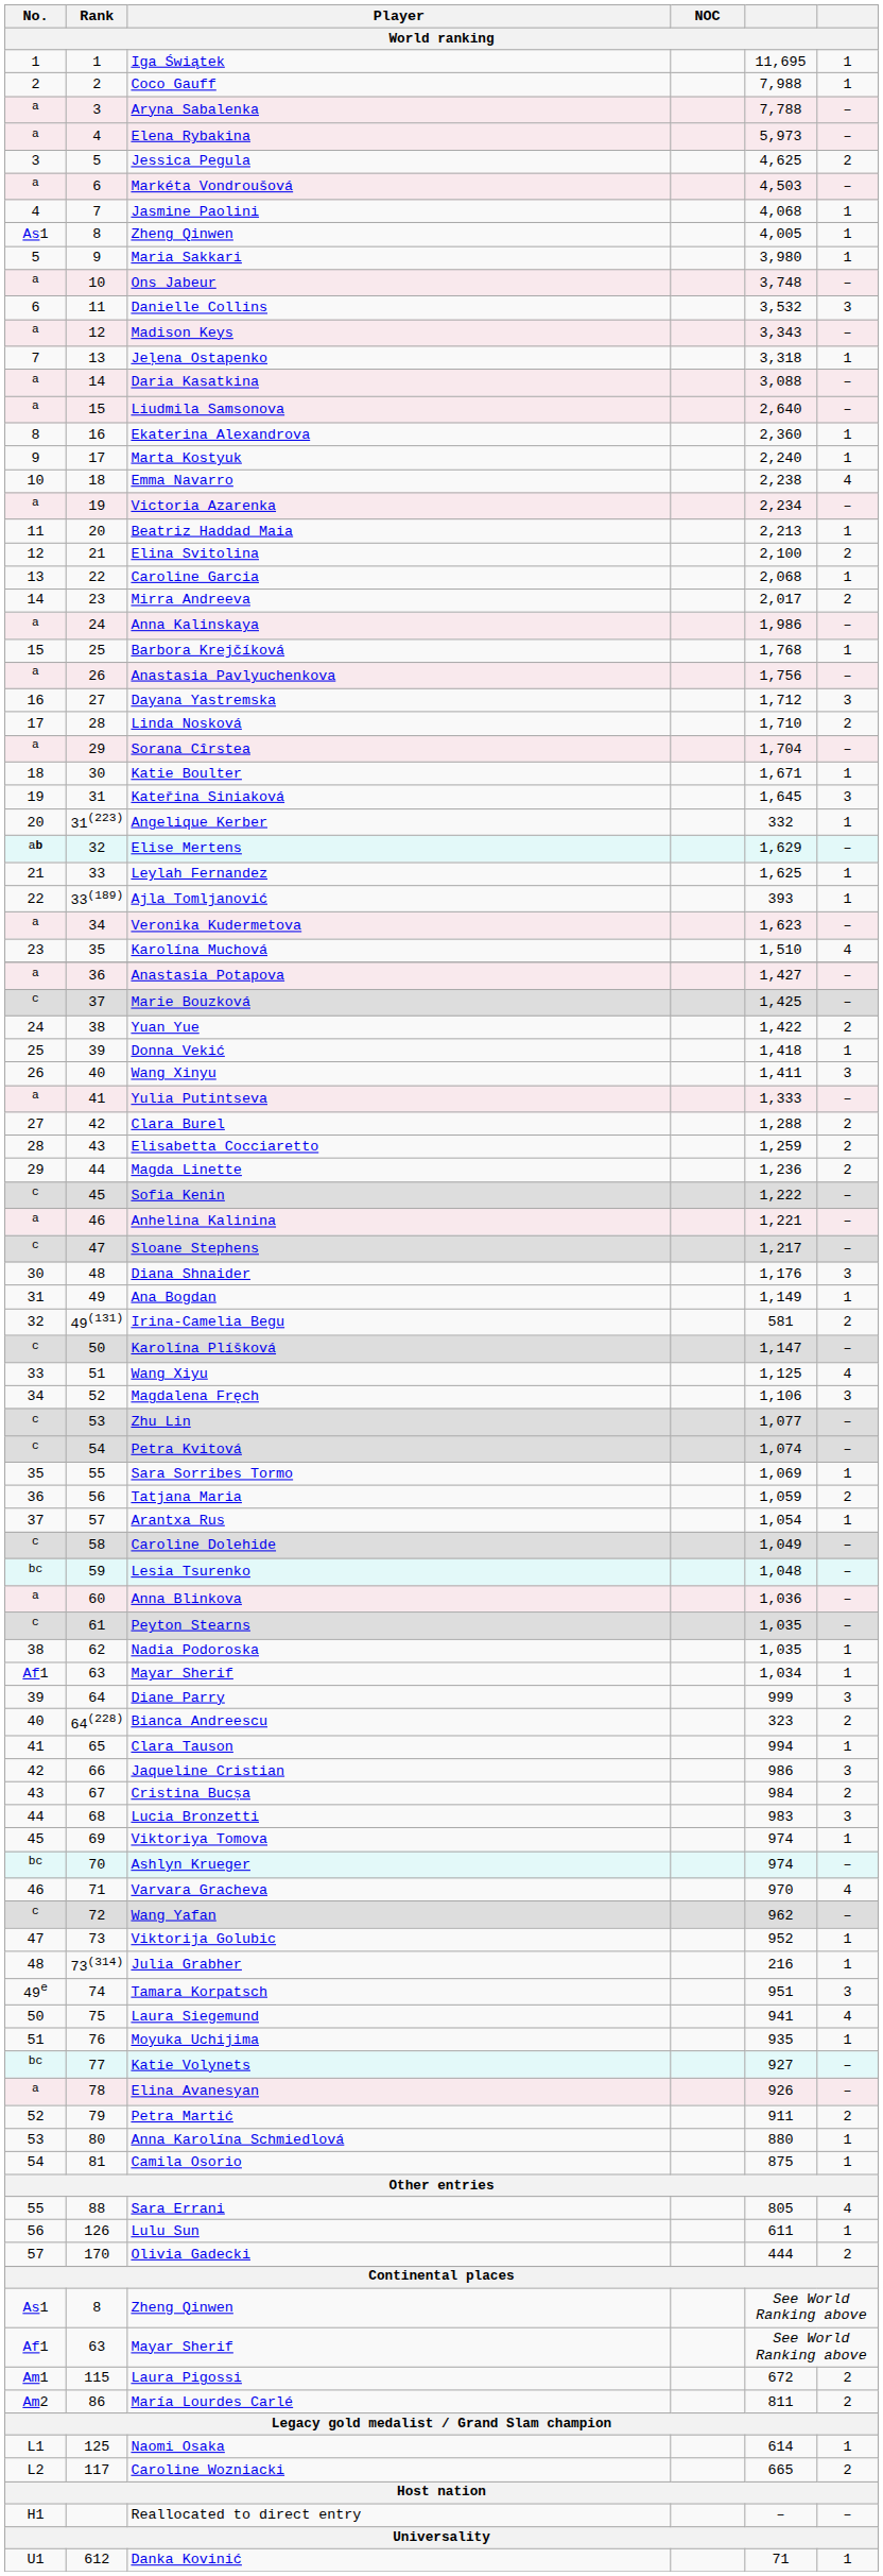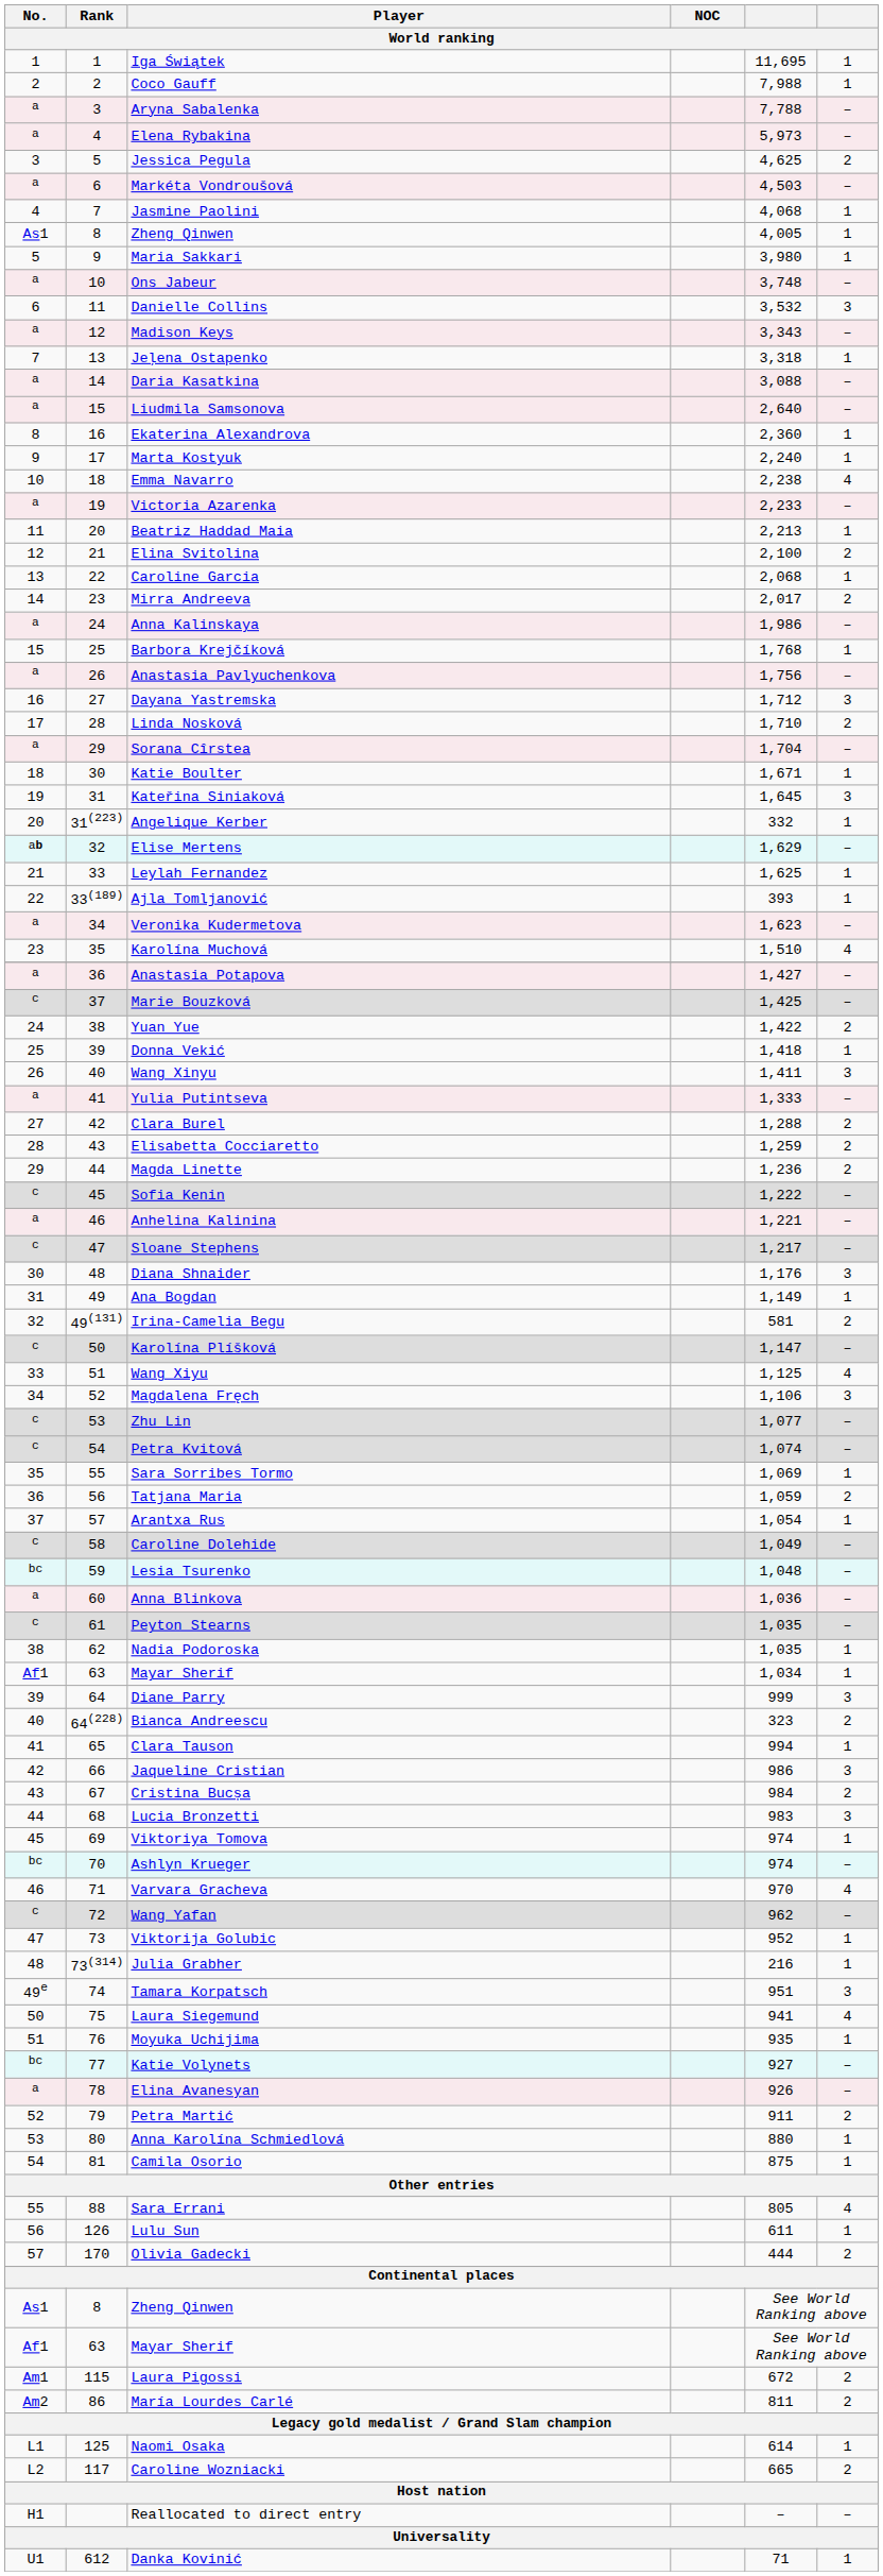Victoria Azarenka | column 5: 2,234 -> 2,233
